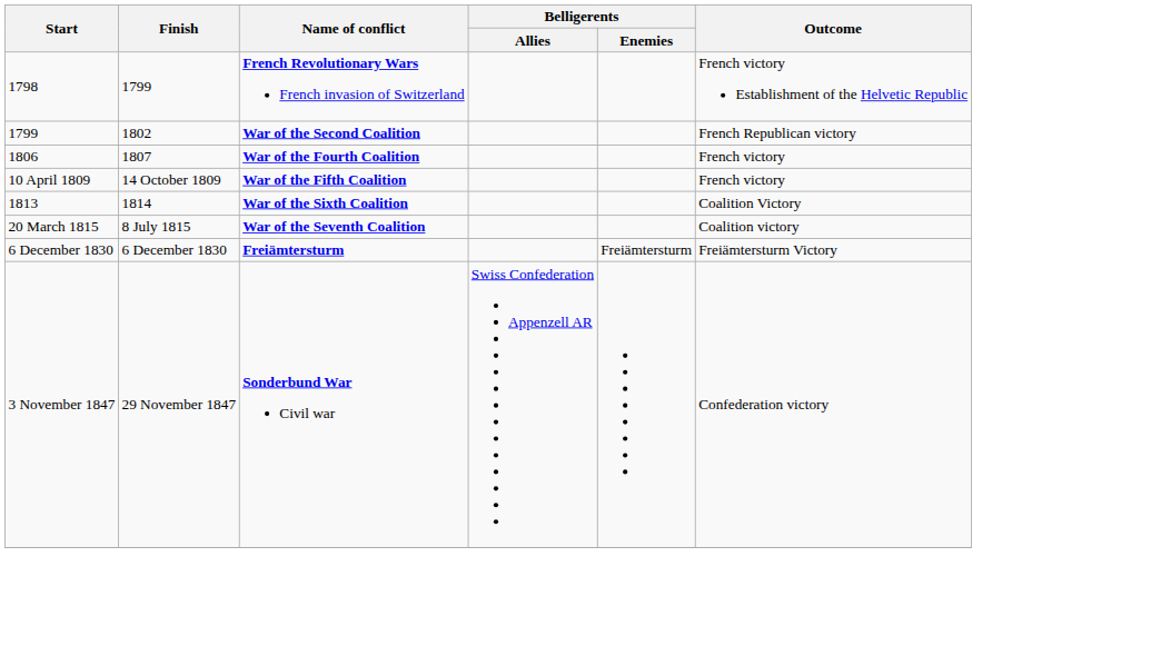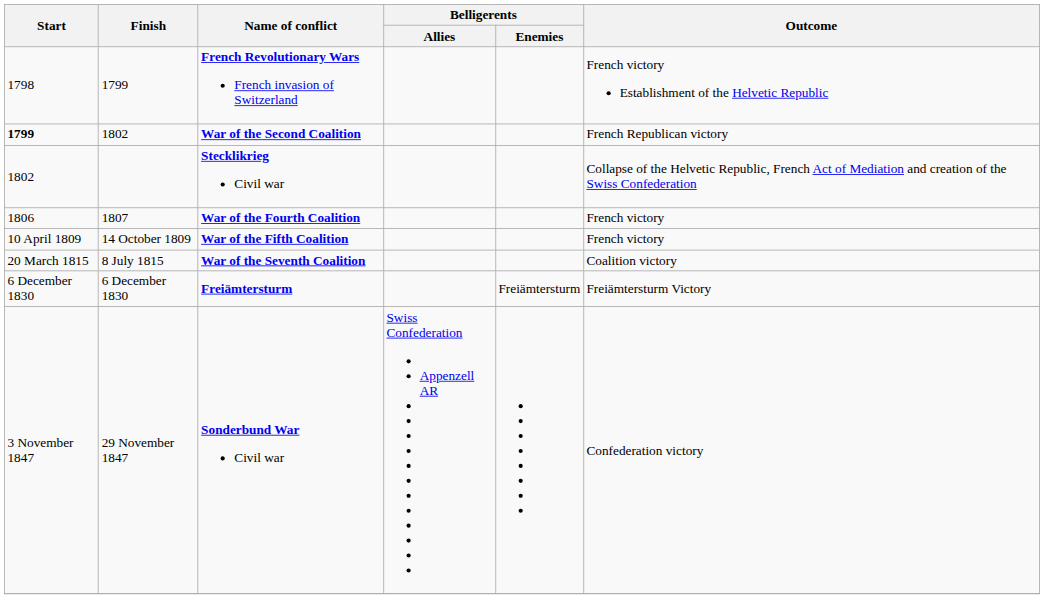War of the Second Coalition | Start: normal -> bold
+ row: 1802 | Stecklikrieg Civil war | Collapse of the Helvetic Republic, French Act of Mediation and creation of the Swiss Confederation
- row: 1813 | 1814 | War of the Sixth Coalition | Coalition Victory
